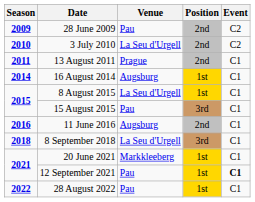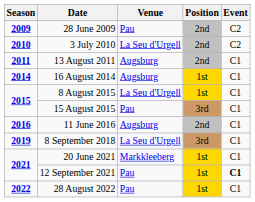13 August 2011 | Venue: Prague -> Augsburg
8 September 2018 | Season: 2018 -> 2019
